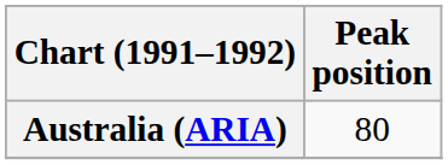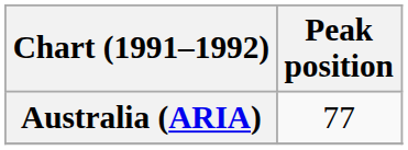Australia (ARIA) | Peak position: 80 -> 77
